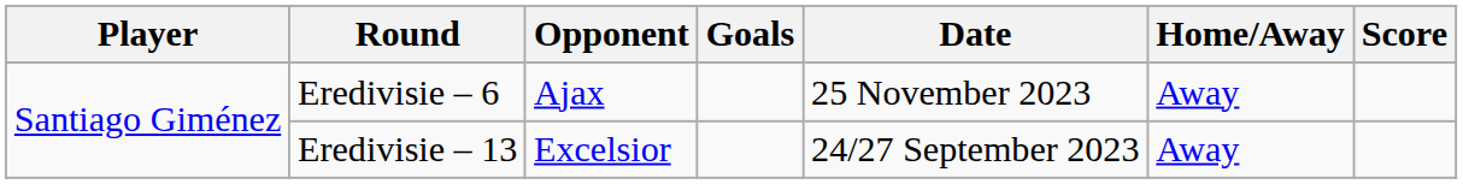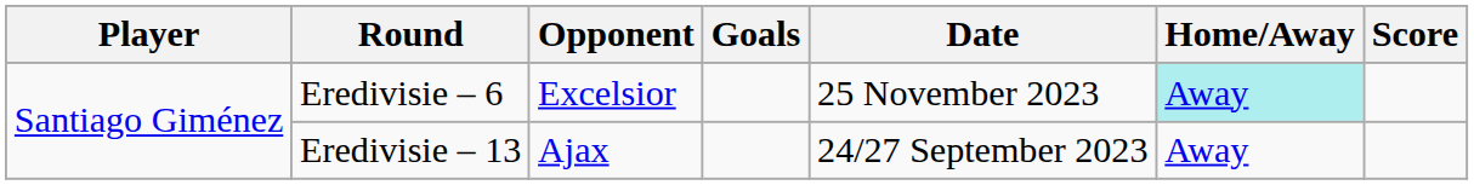Eredivisie – 6 | Opponent: Ajax -> Excelsior
Eredivisie – 6 | Home/Away: no background -> paleturquoise background
Eredivisie – 13 | Opponent: Excelsior -> Ajax
